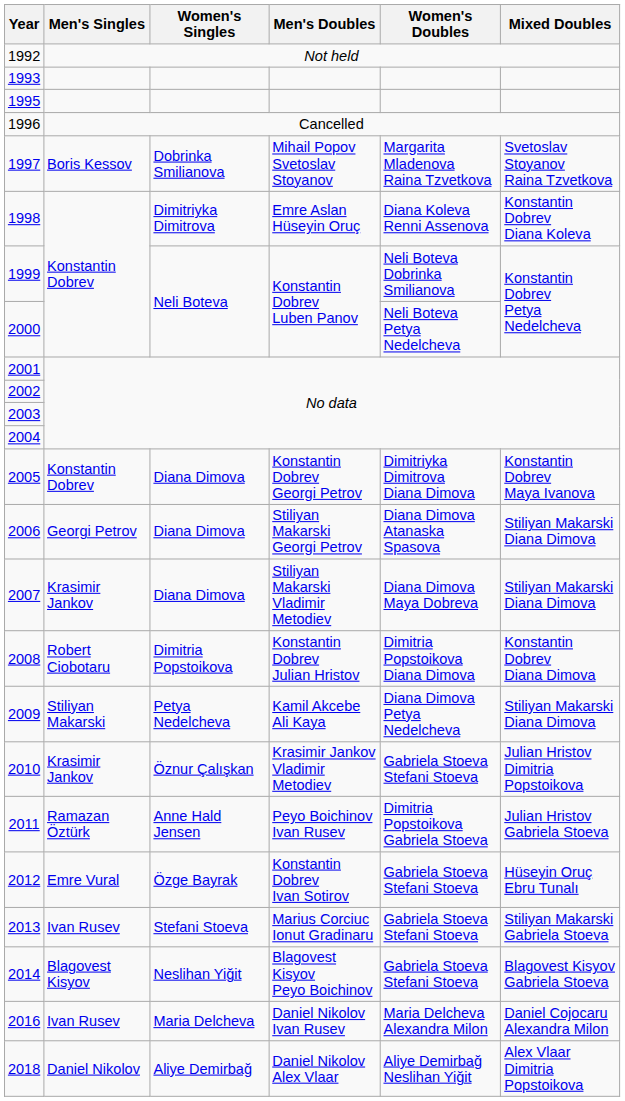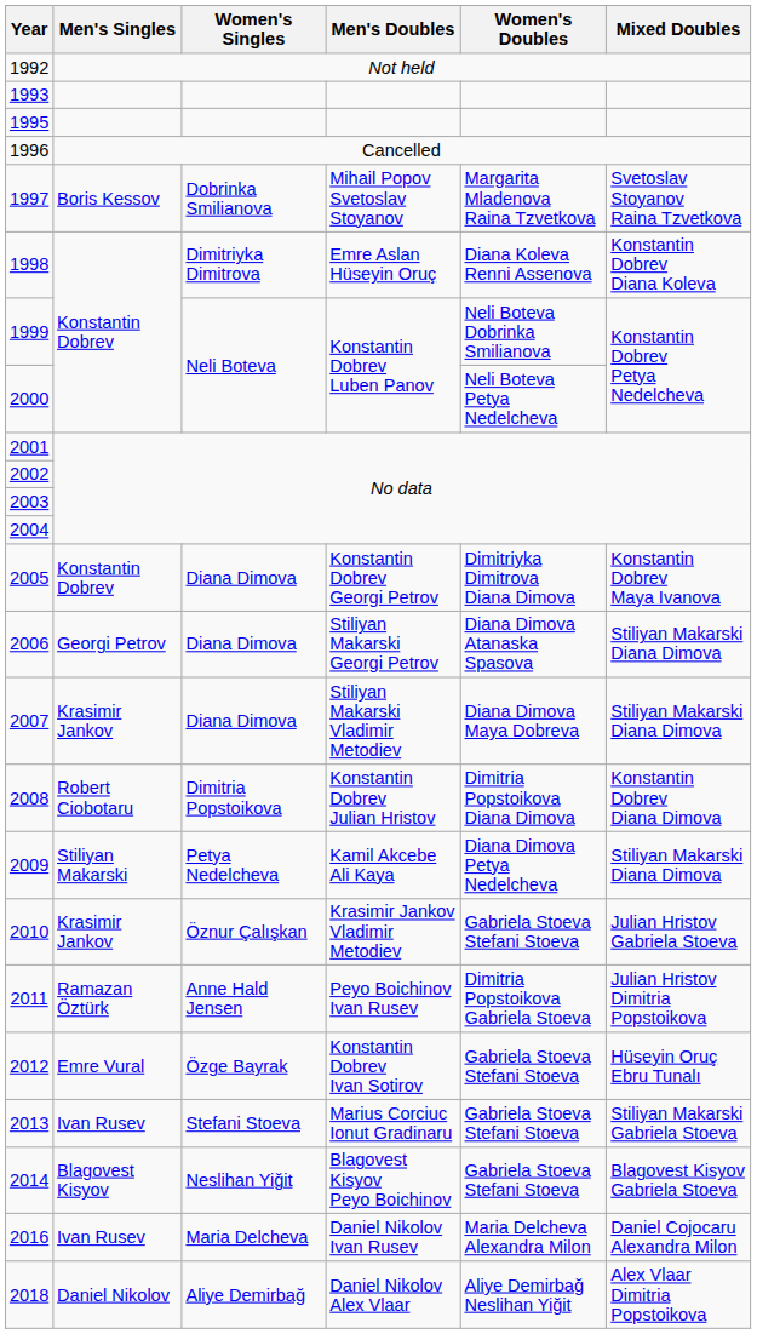2010 | Mixed Doubles: Julian Hristov Dimitria Popstoikova -> Julian Hristov Gabriela Stoeva
2011 | Mixed Doubles: Julian Hristov Gabriela Stoeva -> Julian Hristov Dimitria Popstoikova
